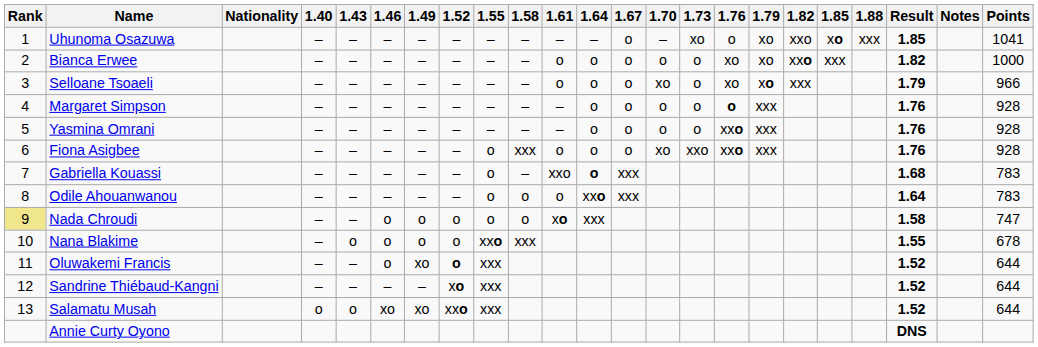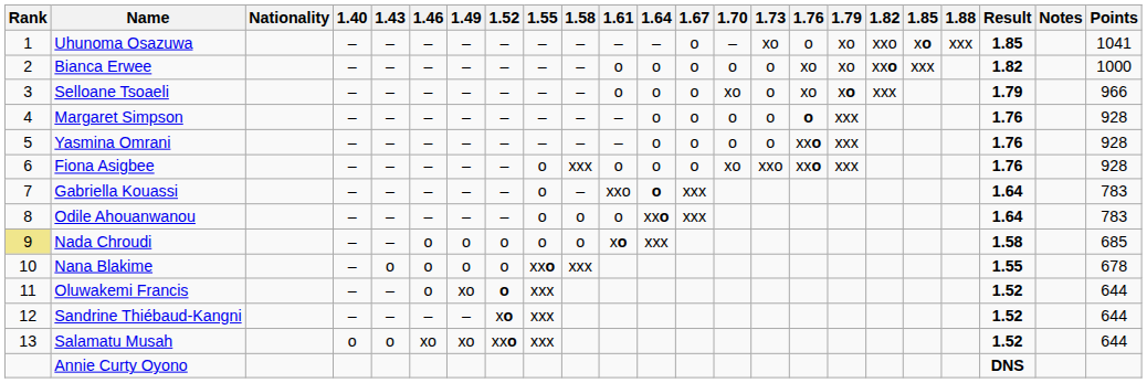Gabriella Kouassi | Result: 1.68 -> 1.64
Nada Chroudi | Points: 747 -> 685
